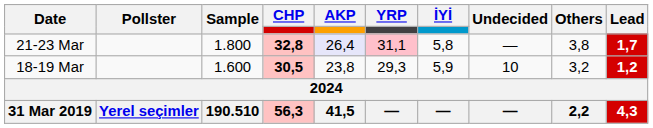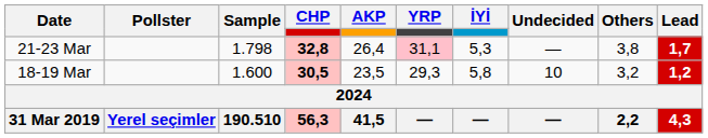21-23 Mar | Sample: 1.800 -> 1.798
21-23 Mar | AKP: lavender background -> no background
21-23 Mar | İYİ: 5,8 -> 5,3
18-19 Mar | AKP: 23,8 -> 23,5
18-19 Mar | İYİ: 5,9 -> 5,8
